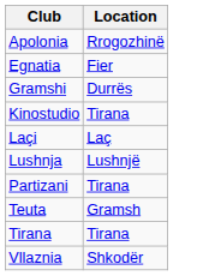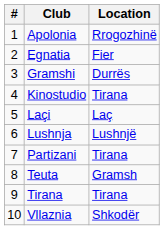+ column: # | 1 | 2 | 3 | 4 | 5 | 6 | 7 | 8 | 9 | 10
